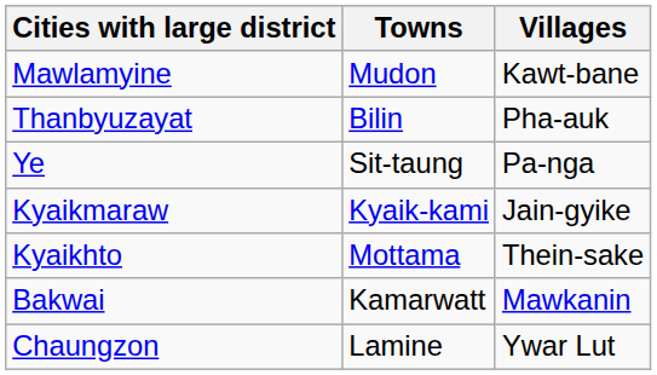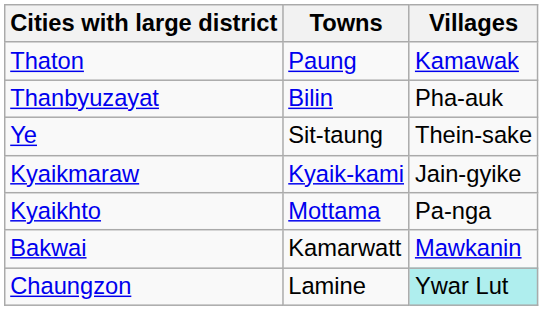- row: Mawlamyine | Mudon | Kawt-bane
+ row: Thaton | Paung | Kamawak
Ye | Villages: Pa-nga -> Thein-sake
Kyaikhto | Villages: Thein-sake -> Pa-nga
Chaungzon | Villages: no background -> paleturquoise background
